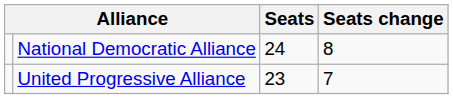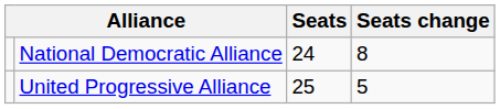United Progressive Alliance | Seats: 23 -> 25
United Progressive Alliance | Seats change: 7 -> 5
